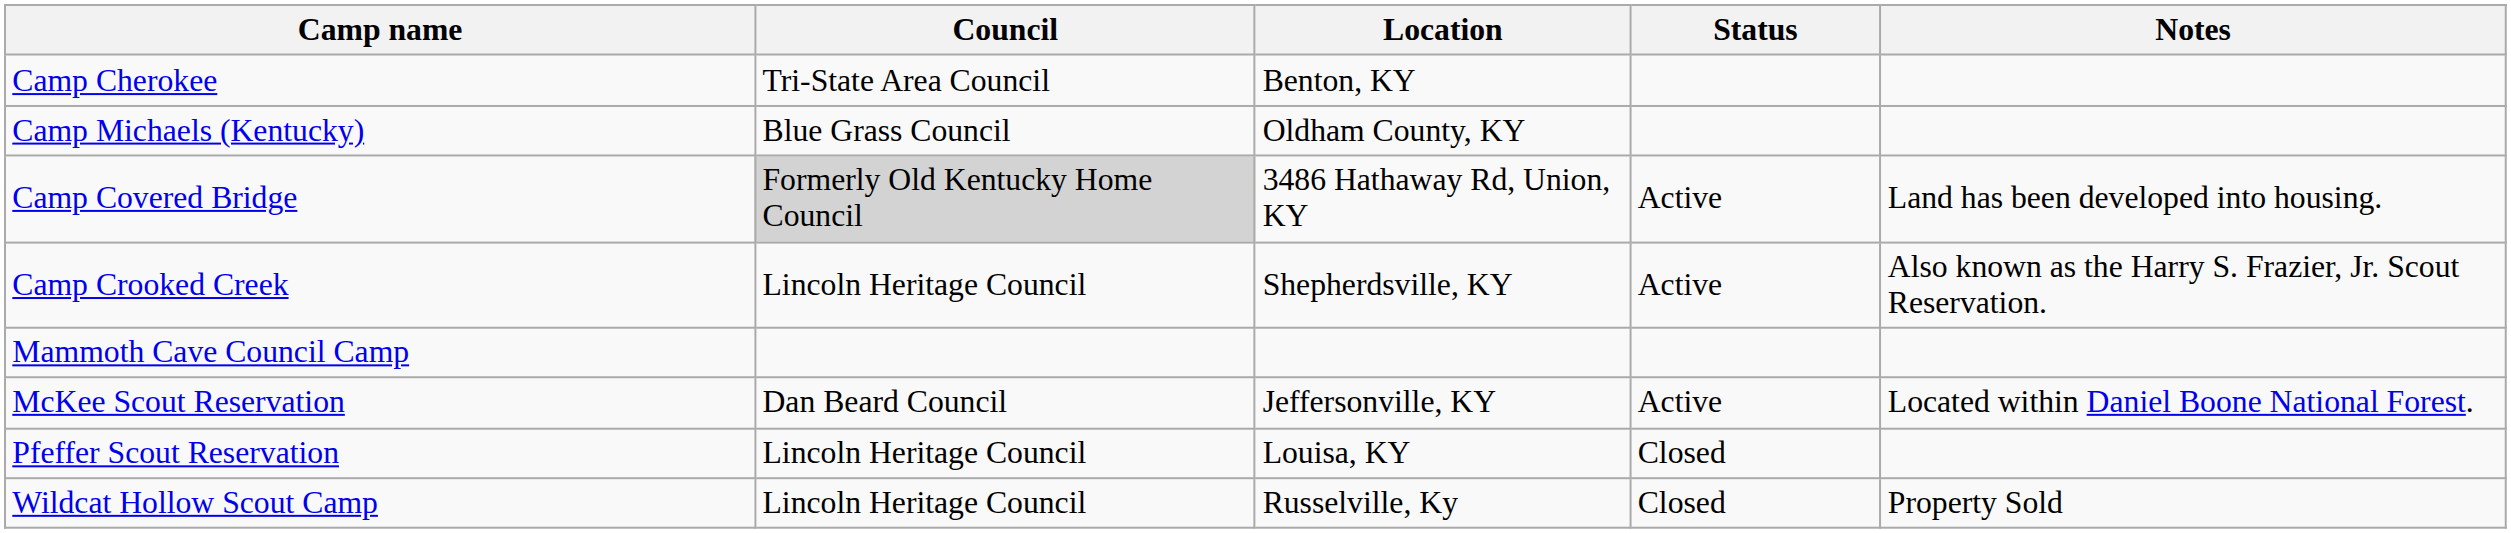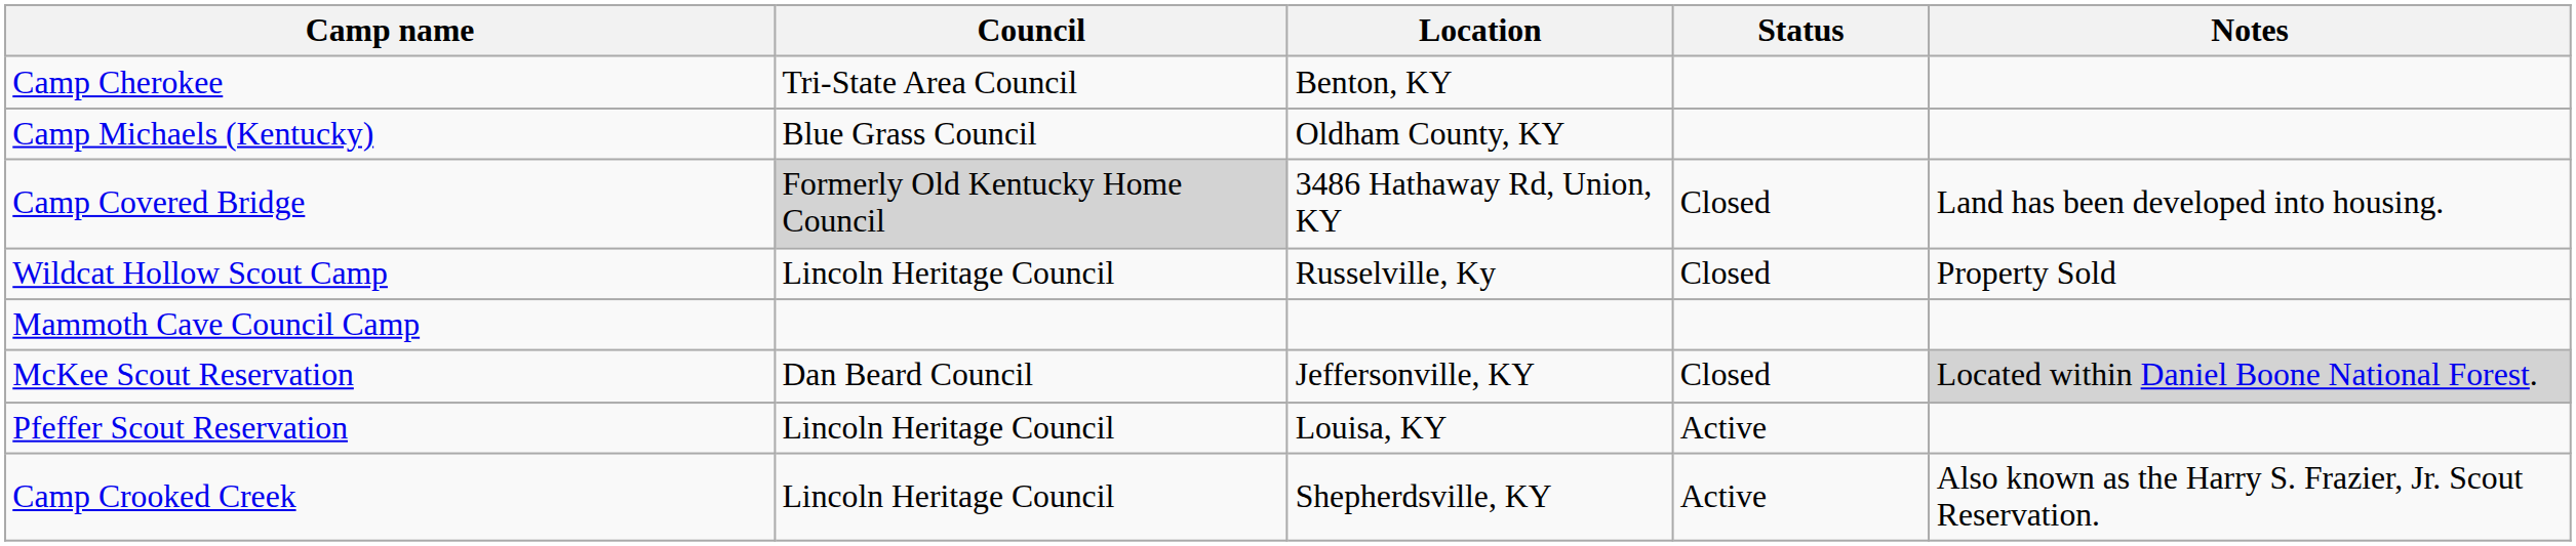Camp Covered Bridge | Status: Active -> Closed
rows swapped: Camp Crooked Creek <-> Wildcat Hollow Scout Camp
McKee Scout Reservation | Status: Active -> Closed
McKee Scout Reservation | Notes: no background -> lightgrey background
Pfeffer Scout Reservation | Status: Closed -> Active
